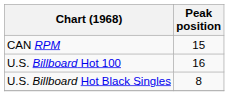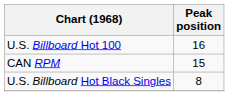rows swapped: CAN RPM <-> U.S. Billboard Hot 100
